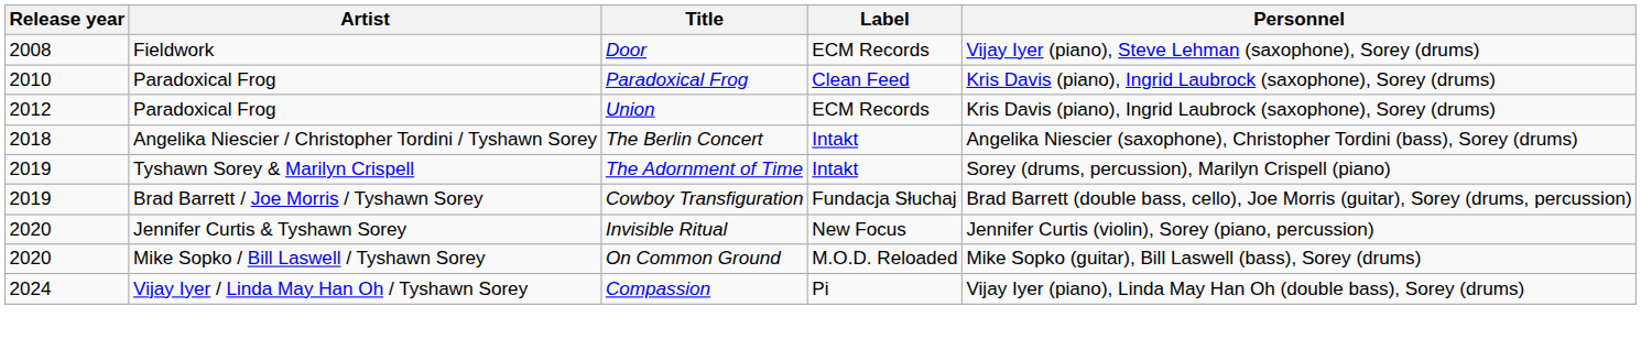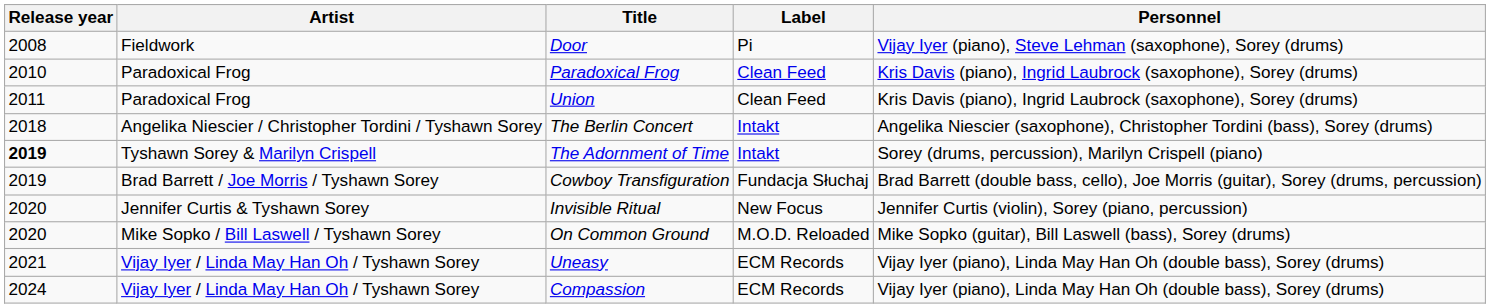Door | Label: ECM Records -> Pi
Union | Release year: 2012 -> 2011
Union | Label: ECM Records -> Clean Feed
The Adornment of Time | Release year: normal -> bold
+ row: 2021 | Vijay Iyer / Linda May Han Oh / Tyshawn Sorey | Uneasy | ECM Records | Vijay Iyer (piano), Linda May Han Oh (double bass), Sorey (drums)
Compassion | Label: Pi -> ECM Records
